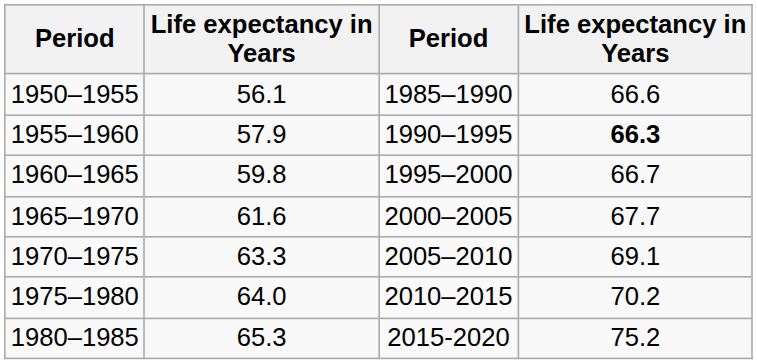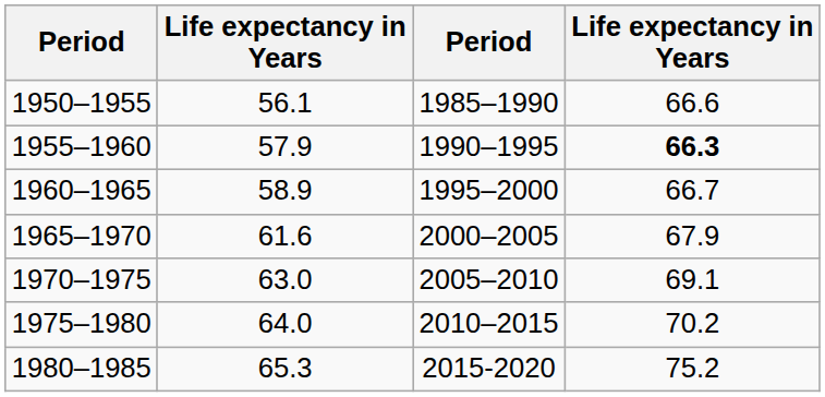1960–1965 | column 2: 59.8 -> 58.9
1965–1970 | column 4: 67.7 -> 67.9
1970–1975 | column 2: 63.3 -> 63.0
